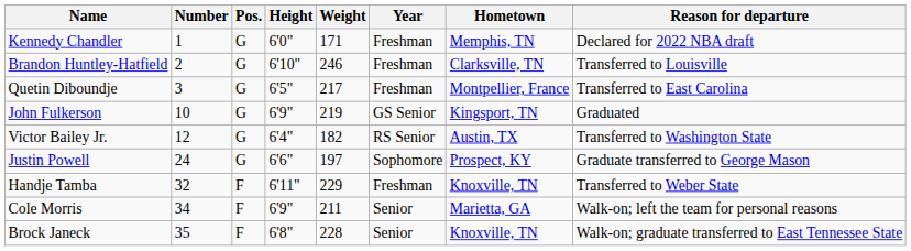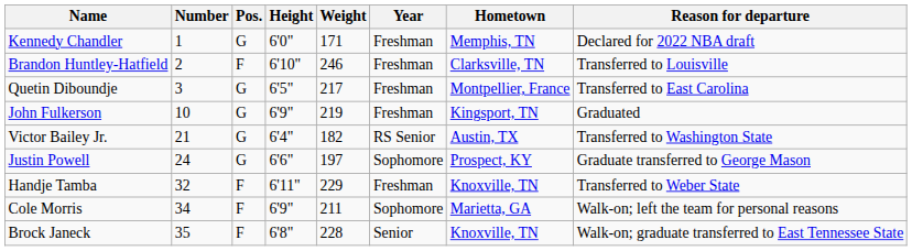Brandon Huntley-Hatfield | Pos.: G -> F
John Fulkerson | Year: GS Senior -> Freshman
Victor Bailey Jr. | Number: 12 -> 21
Cole Morris | Year: Senior -> Sophomore
